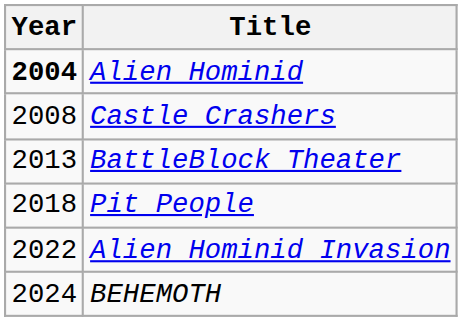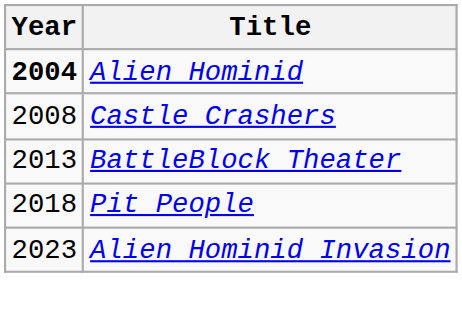Alien Hominid Invasion | Year: 2022 -> 2023
- row: 2024 | BEHEMOTH
